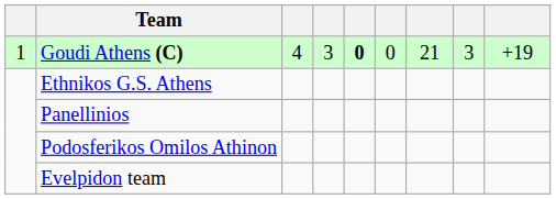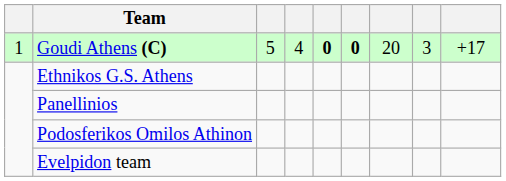Goudi Athens (C) | column 3: 4 -> 5
Goudi Athens (C) | column 4: 3 -> 4
Goudi Athens (C) | column 6: normal -> bold
Goudi Athens (C) | column 7: 21 -> 20
Goudi Athens (C) | column 9: +19 -> +17
